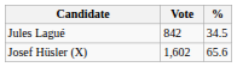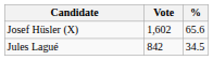rows swapped: Josef Hüsler (X) <-> Jules Lagué
